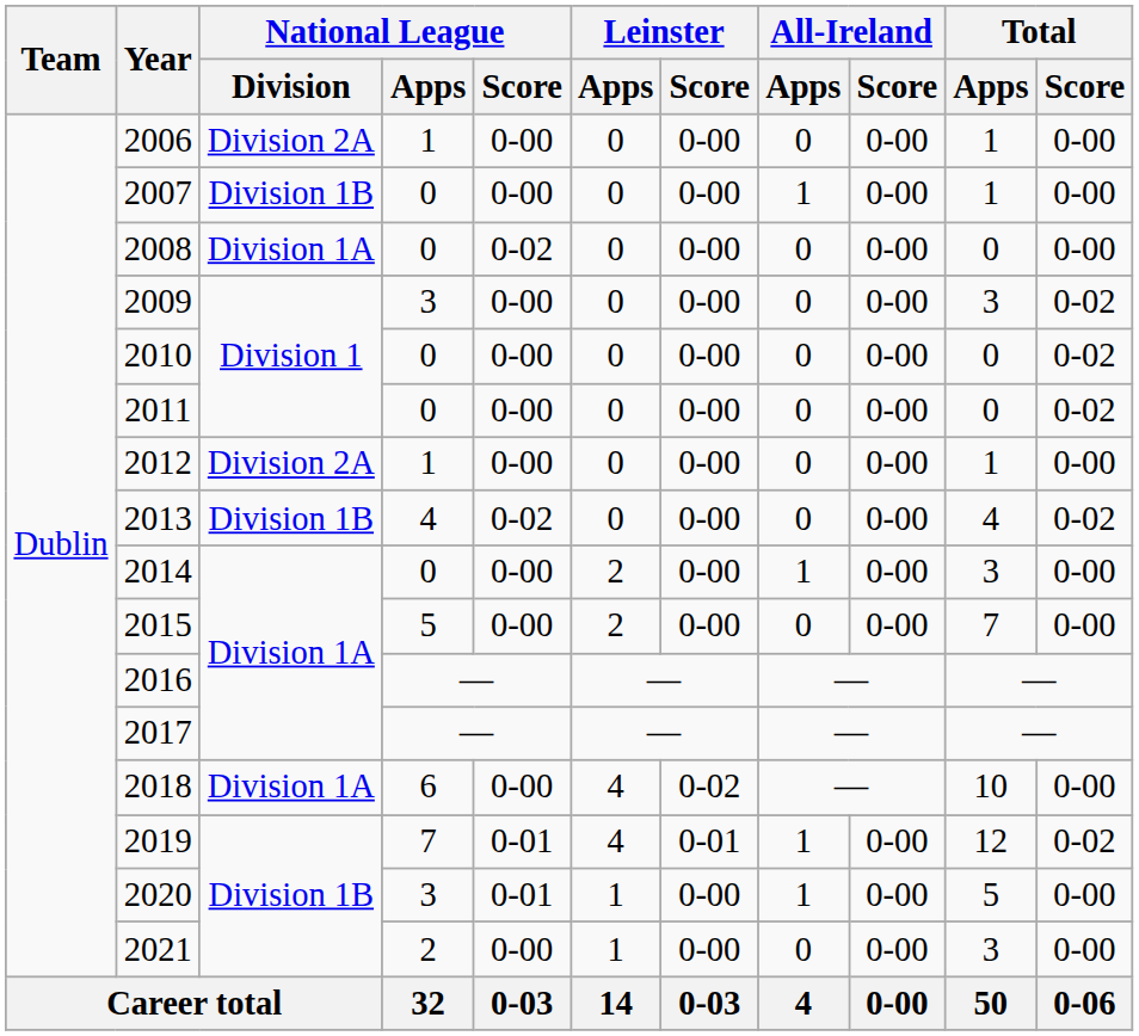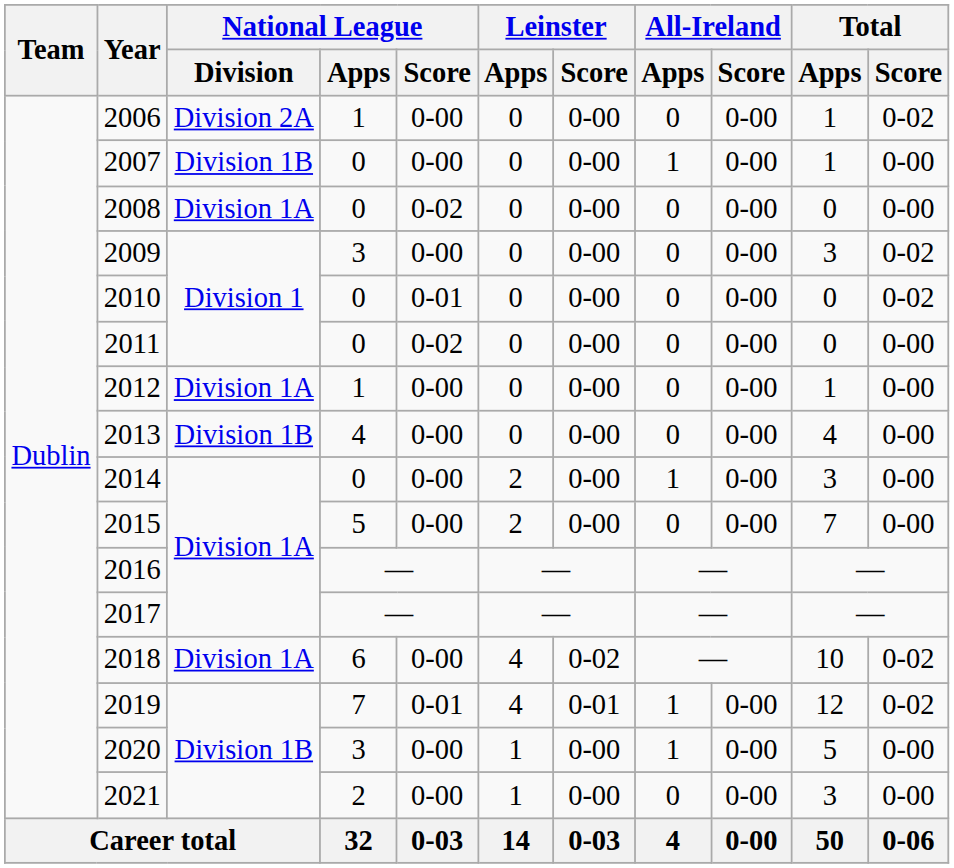2006 | Total / Score: 0-00 -> 0-02
2010 | National League / Score: 0-00 -> 0-01
2011 | National League / Score: 0-00 -> 0-02
2011 | Total / Score: 0-02 -> 0-00
2012 | National League / Division: Division 2A -> Division 1A
2013 | National League / Score: 0-02 -> 0-00
2013 | Total / Score: 0-02 -> 0-00
2018 | Total / Score: 0-00 -> 0-02
2020 | National League / Score: 0-01 -> 0-00
